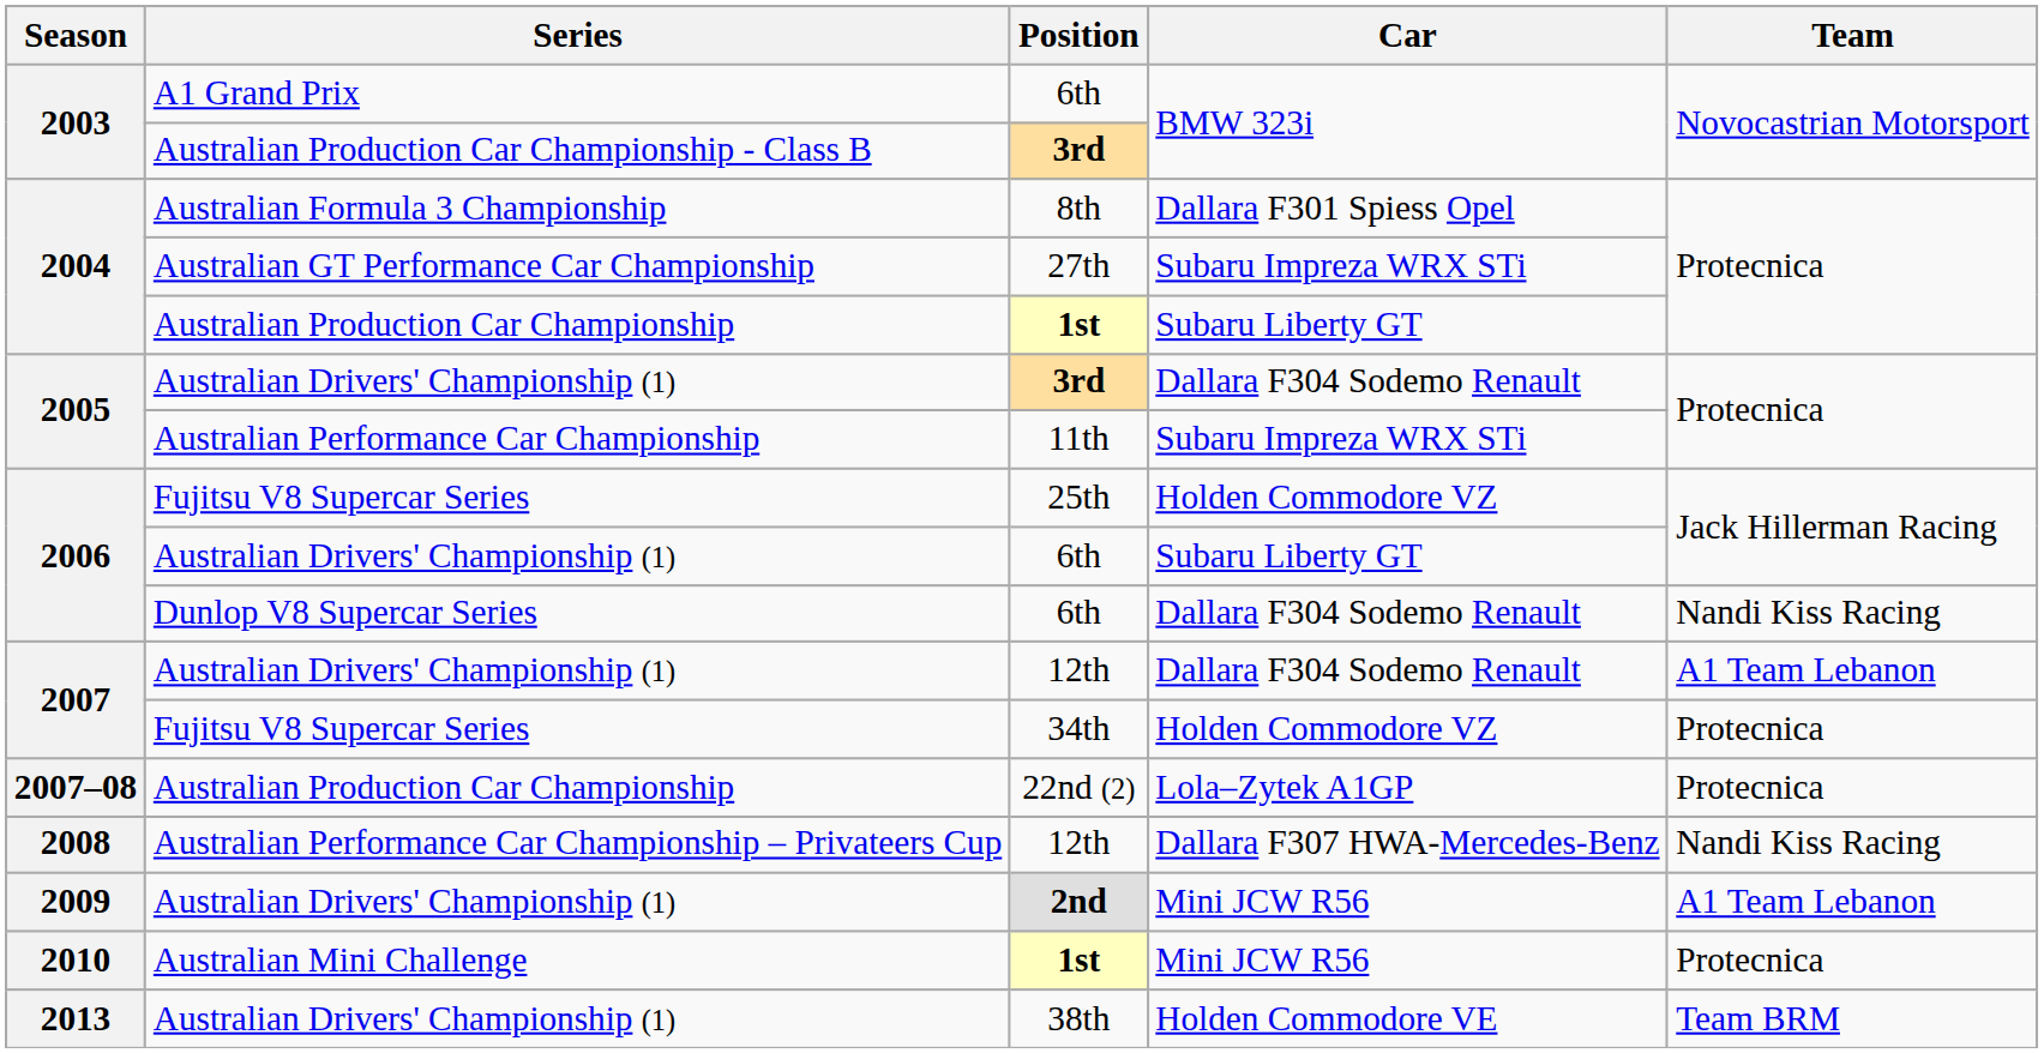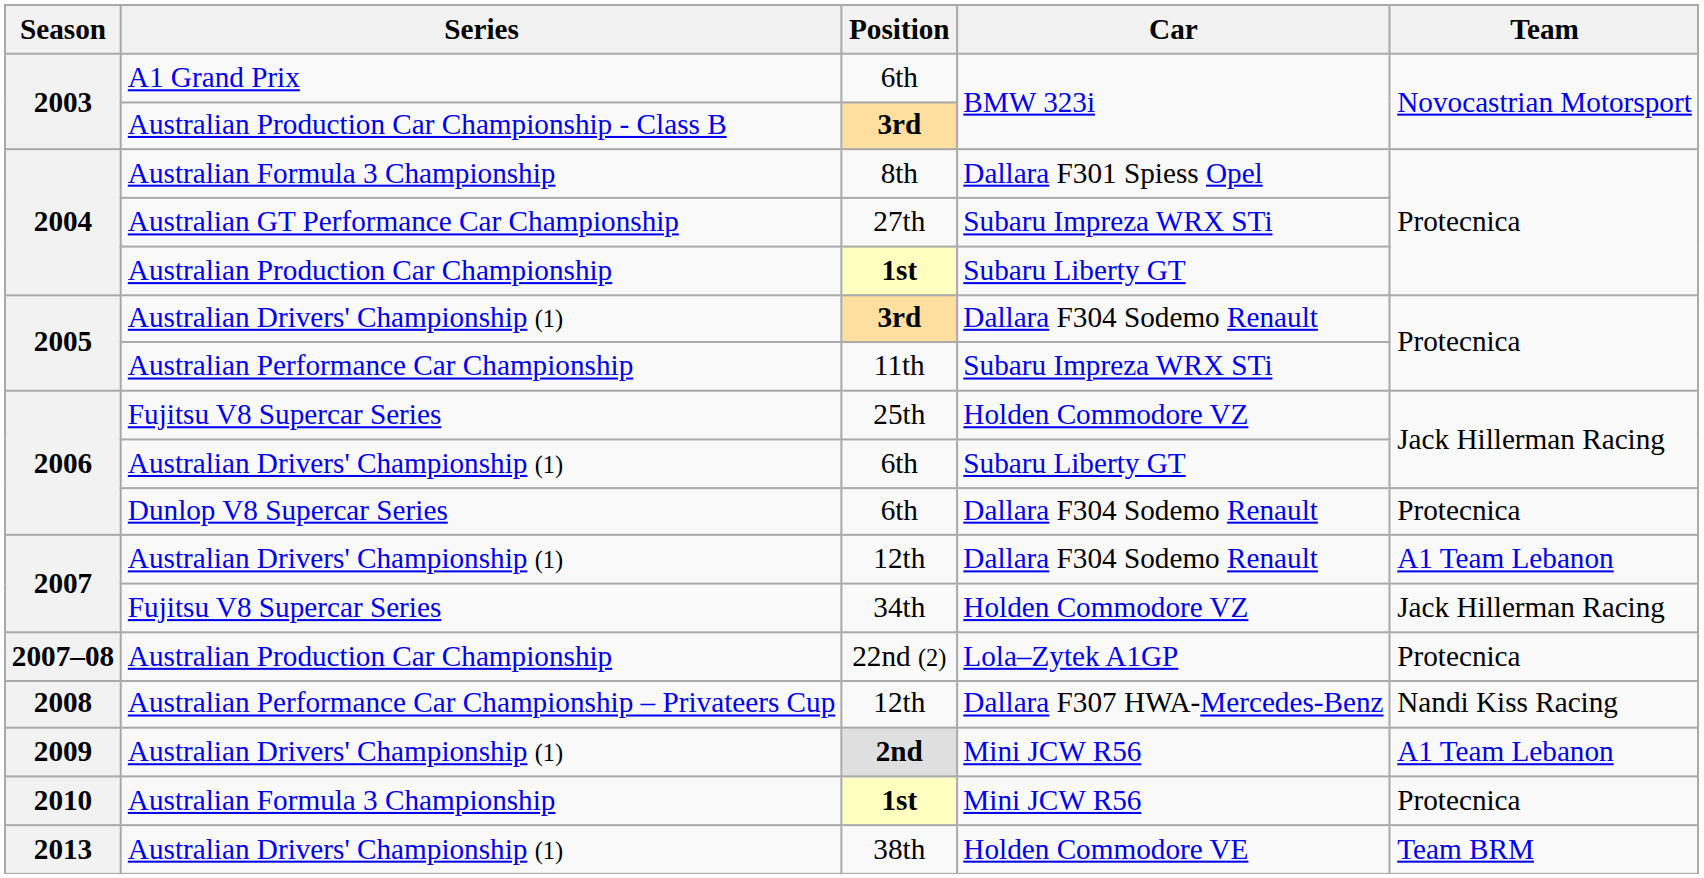6th / Dallara F304 Sodemo Renault | Team: Nandi Kiss Racing -> Protecnica
34th | Team: Protecnica -> Jack Hillerman Racing
1st / Mini JCW R56 | Series: Australian Mini Challenge -> Australian Formula 3 Championship
